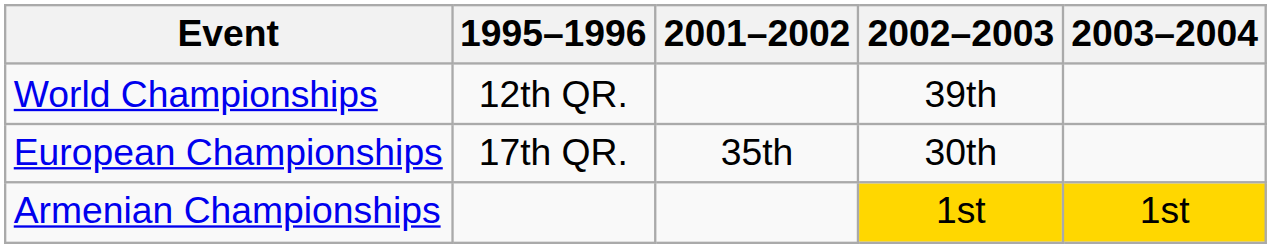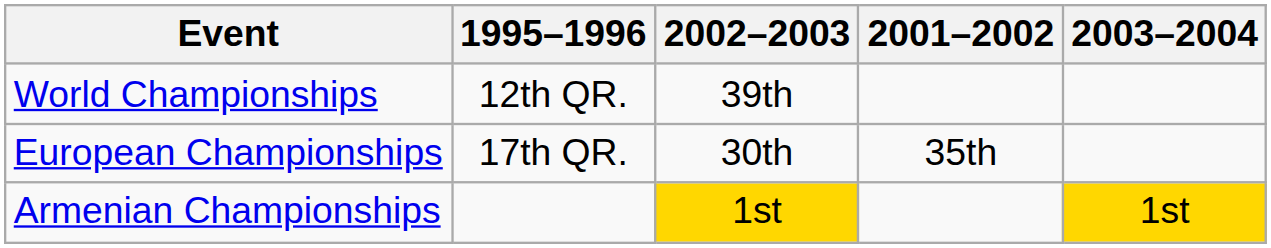columns swapped: 2001–2002 <-> 2002–2003
